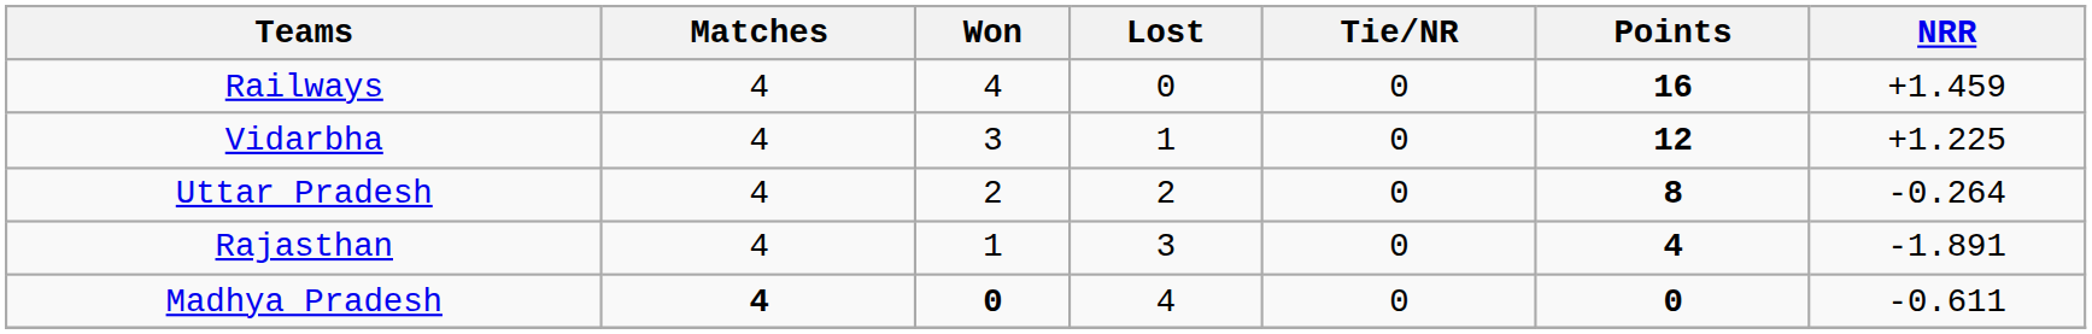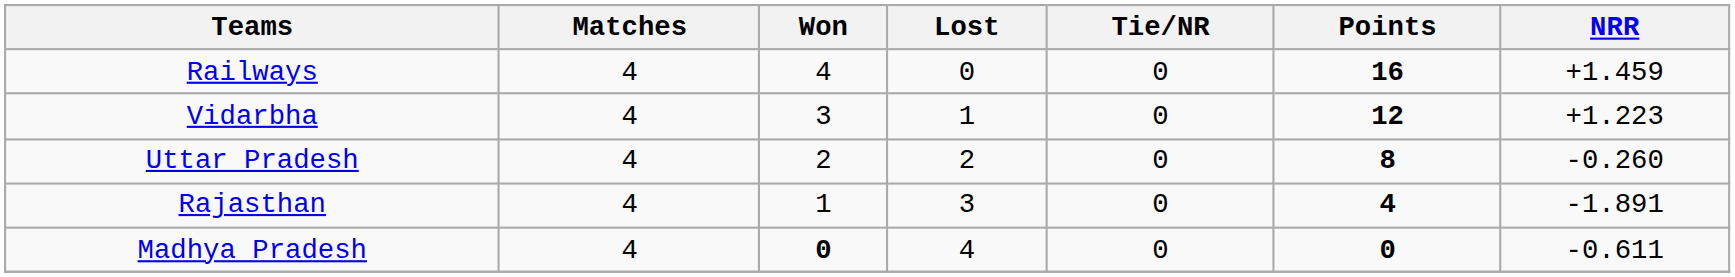Vidarbha | NRR: +1.225 -> +1.223
Uttar Pradesh | NRR: -0.264 -> -0.260
Madhya Pradesh | Matches: bold -> normal
